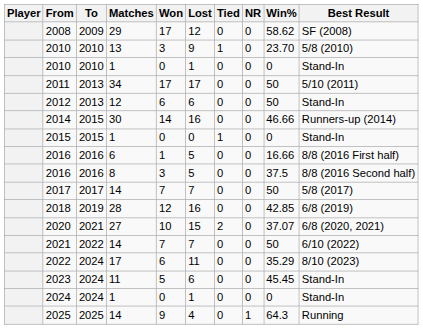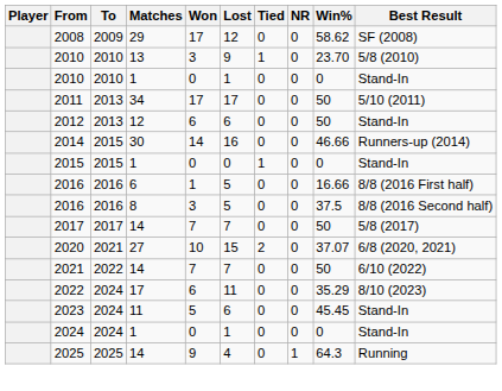- row: 2018 | 2019 | 28 | 12 | 16 | 0 | 0 | 42.85 | 6/8 (2019)
